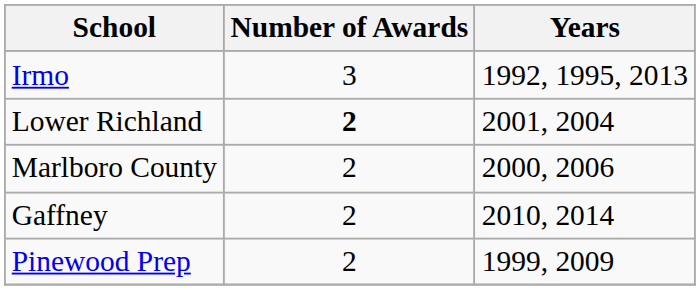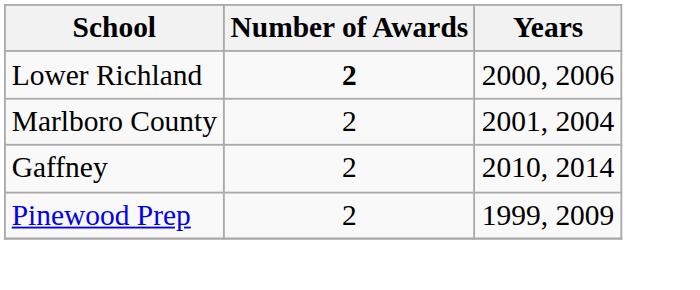- row: Irmo | 3 | 1992, 1995, 2013
Lower Richland | Years: 2001, 2004 -> 2000, 2006
Marlboro County | Years: 2000, 2006 -> 2001, 2004
